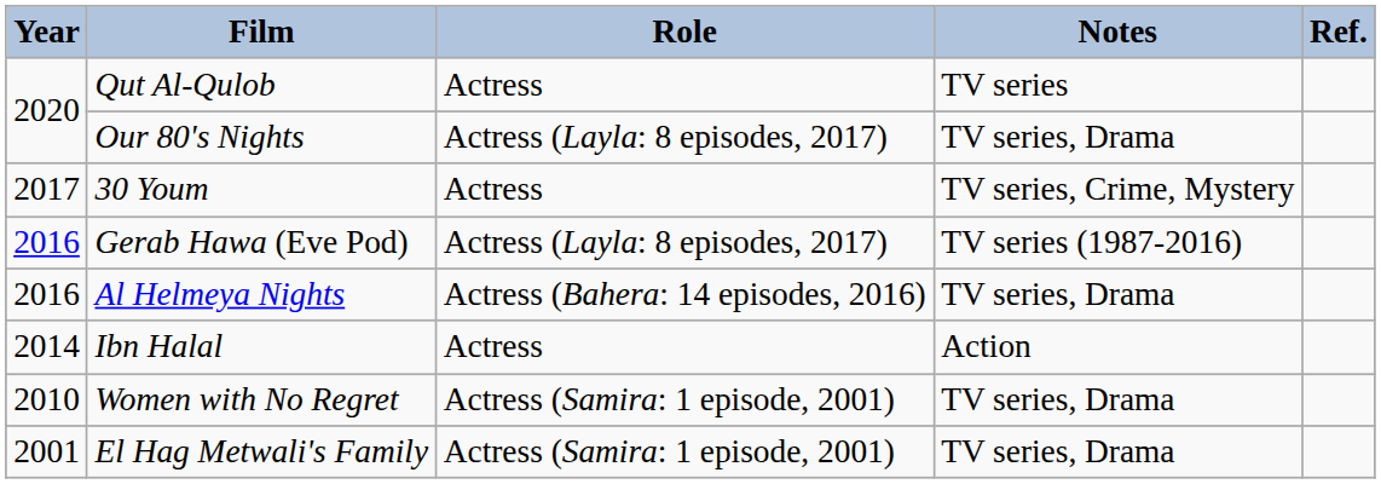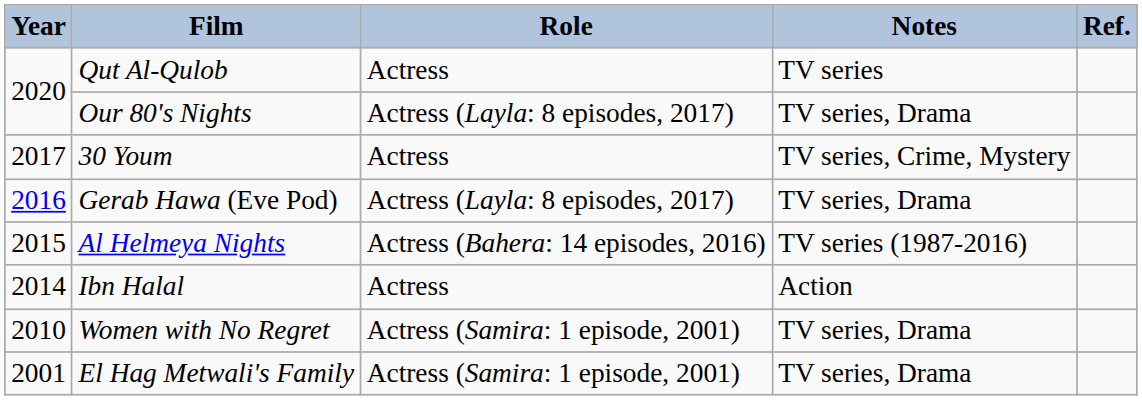Gerab Hawa (Eve Pod) | Notes: TV series (1987-2016) -> TV series, Drama
Al Helmeya Nights | Year: 2016 -> 2015
Al Helmeya Nights | Notes: TV series, Drama -> TV series (1987-2016)
